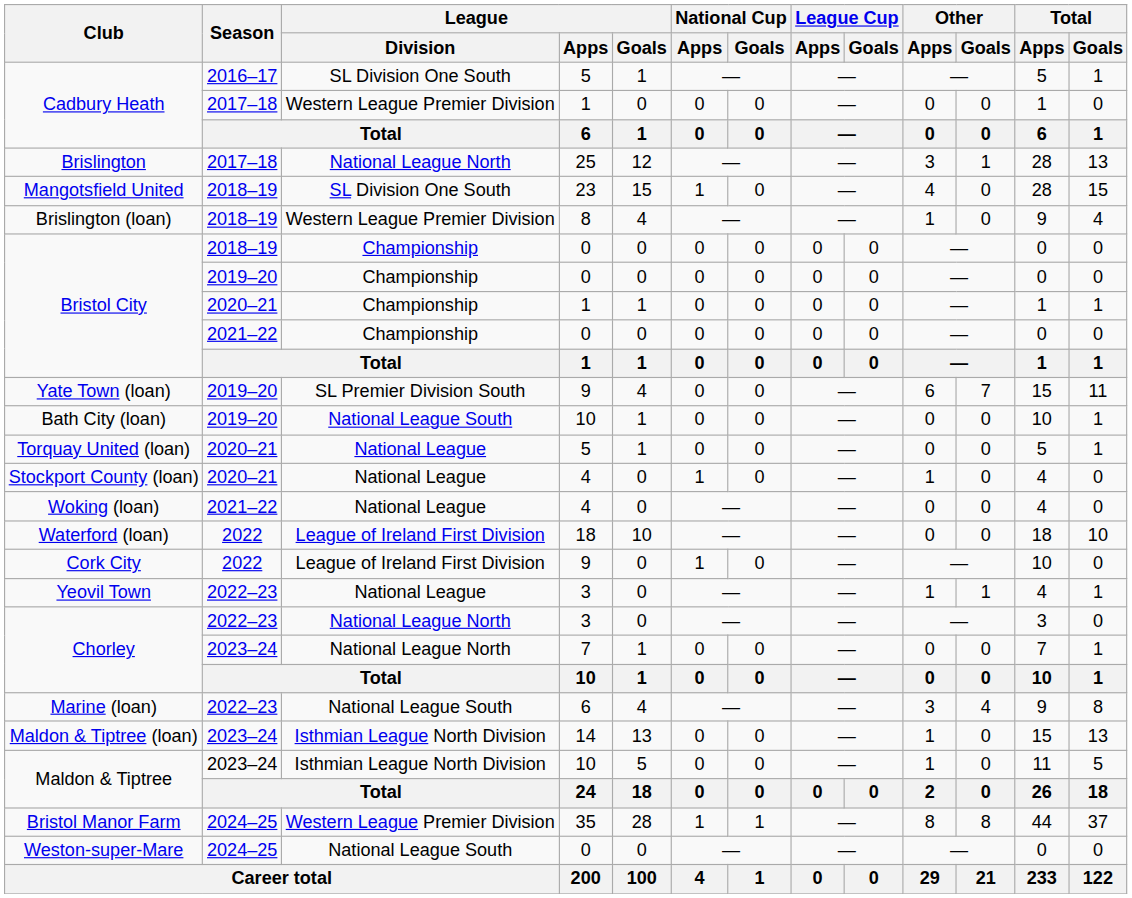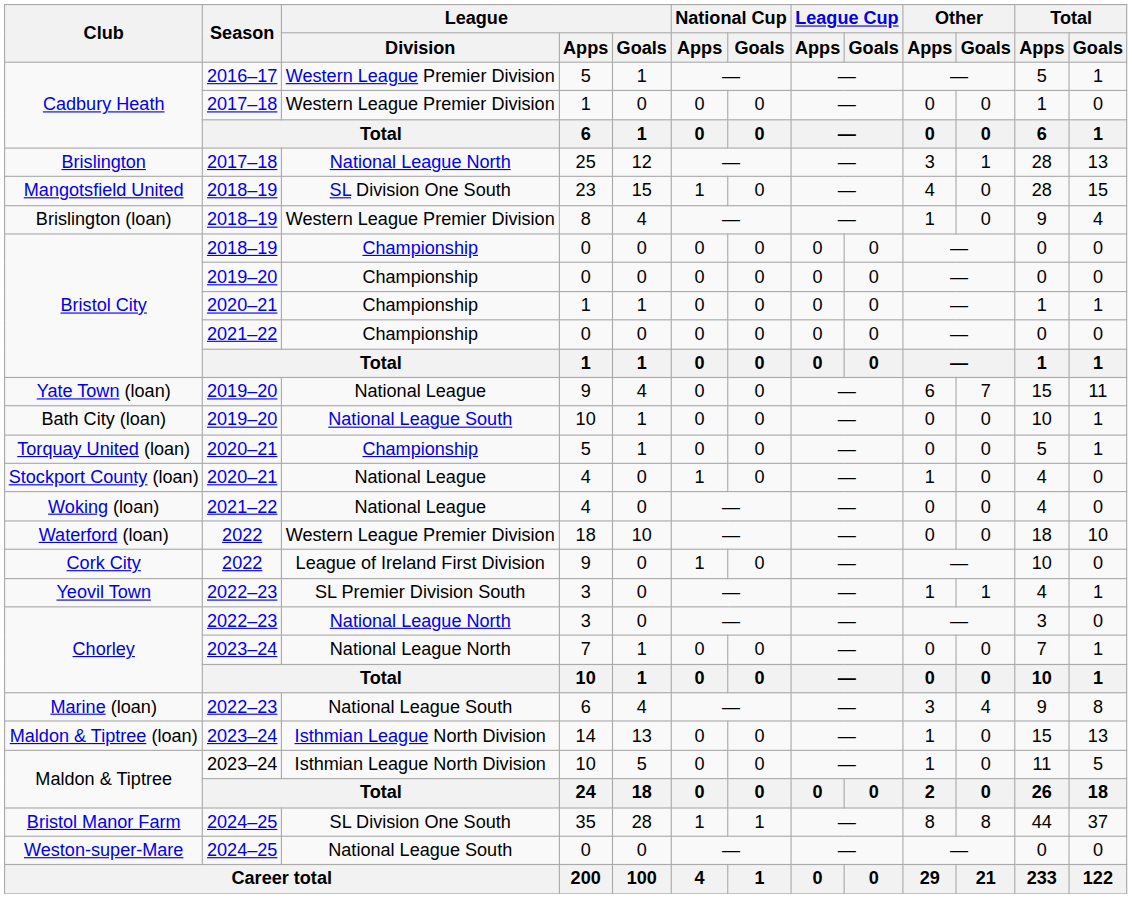Cadbury Heath / 2016–17 | League / Division: SL Division One South -> Western League Premier Division
Yate Town (loan) | League / Division: SL Premier Division South -> National League
Torquay United (loan) | League / Division: National League -> Championship
Waterford (loan) | League / Division: League of Ireland First Division -> Western League Premier Division
Yeovil Town | League / Division: National League -> SL Premier Division South
Bristol Manor Farm | League / Division: Western League Premier Division -> SL Division One South
